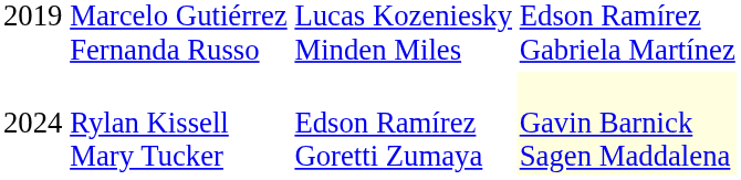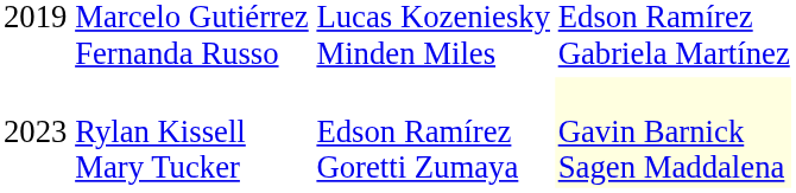Rylan Kissell Mary Tucker | column 1: 2024 -> 2023
